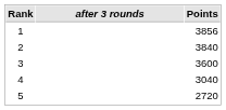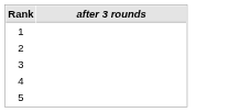- column: Points | 3856 | 3840 | 3600 | 3040 | 2720
